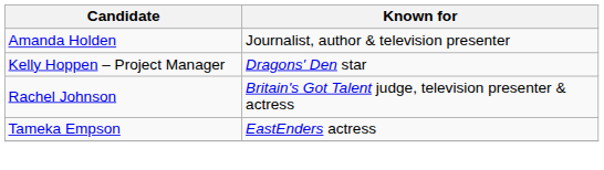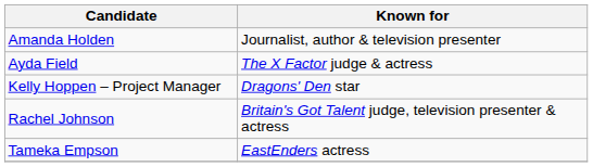+ row: Ayda Field | The X Factor judge & actress
